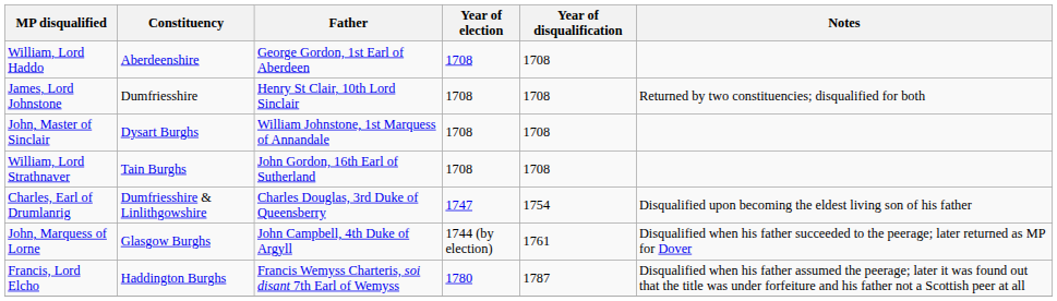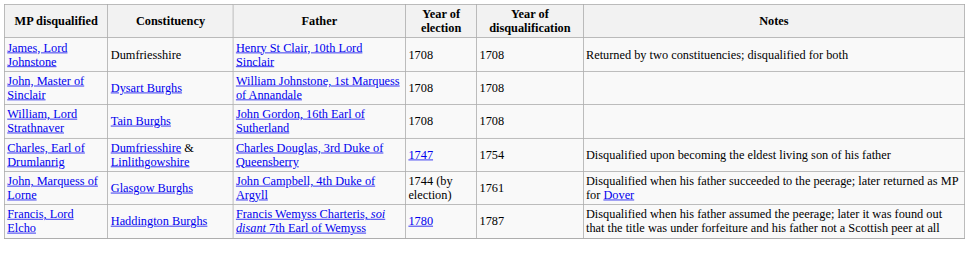- row: William, Lord Haddo | Aberdeenshire | George Gordon, 1st Earl of Aberdeen | 1708 | 1708
